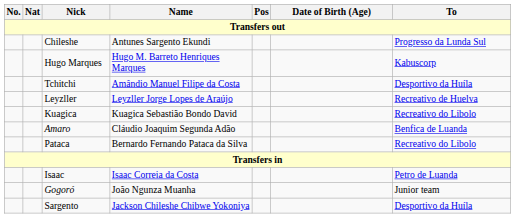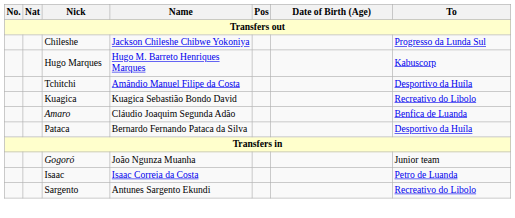Chileshe | Name: Antunes Sargento Ekundi -> Jackson Chileshe Chibwe Yokoniya
- row: Leyzller | Leyzller Jorge Lopes de Araújo | Recreativo de Huelva
Pataca | To: Recreativo do Libolo -> Desportivo da Huíla
rows swapped: Gogoró <-> Isaac
Sargento | Name: Jackson Chileshe Chibwe Yokoniya -> Antunes Sargento Ekundi
Sargento | To: Desportivo da Huíla -> Recreativo do Libolo
